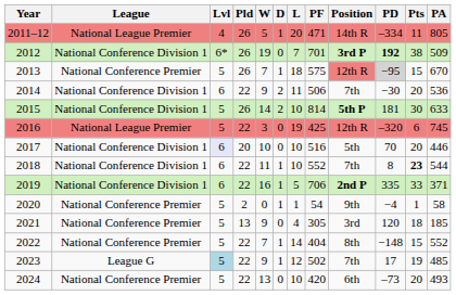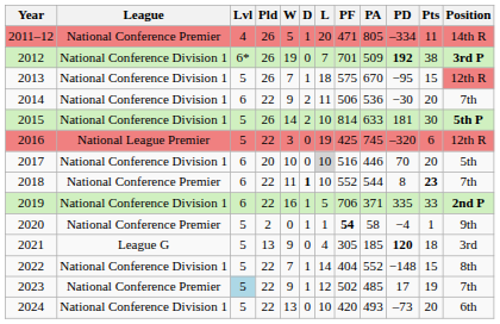columns swapped: PA <-> Position
2011–12 | League: National League Premier -> National Conference Premier
2013 | League: National Conference Premier -> National Conference Division 1
2013 | PD: lightgrey background -> no background
2017 | Lvl: lavender background -> no background
2017 | L: no background -> lightgrey background
2018 | League: National Conference Division 1 -> National Conference Premier
2018 | D: normal -> bold
2020 | PF: normal -> bold
2021 | League: National Conference Premier -> League G
2021 | PD: normal -> bold
2022 | League: National Conference Premier -> National Conference Division 1
2023 | League: League G -> National Conference Premier
2024 | League: National Conference Premier -> National Conference Division 1
